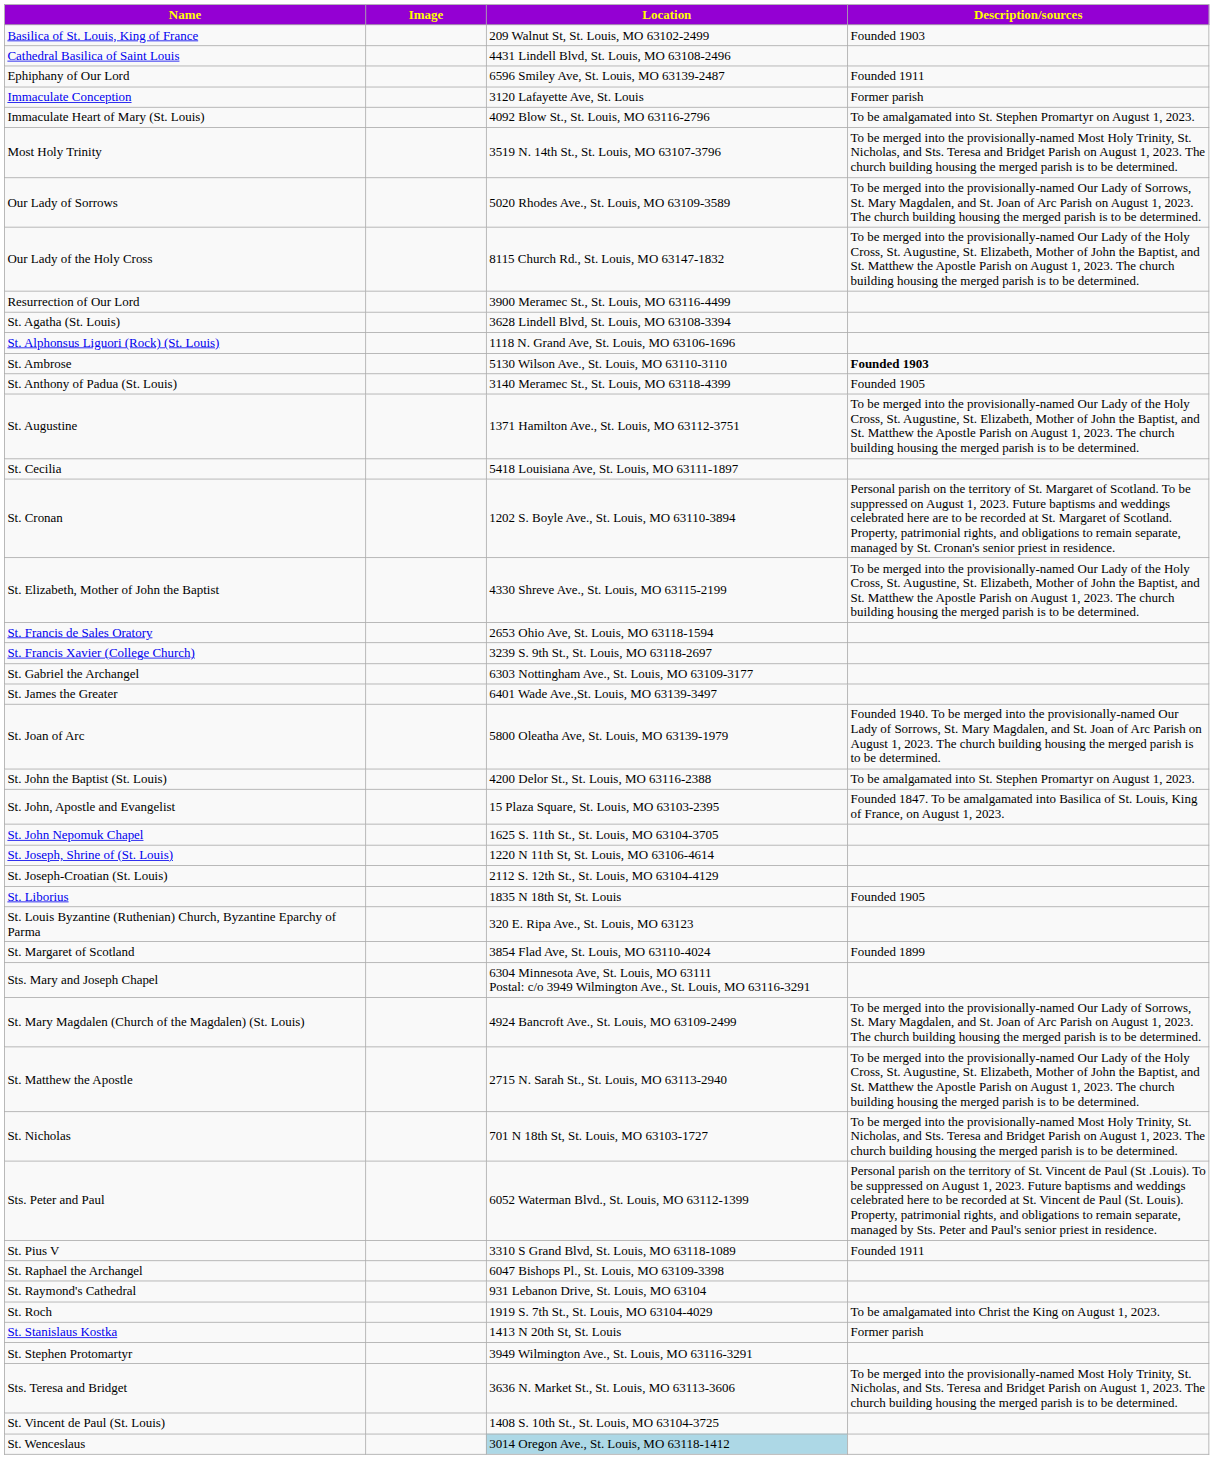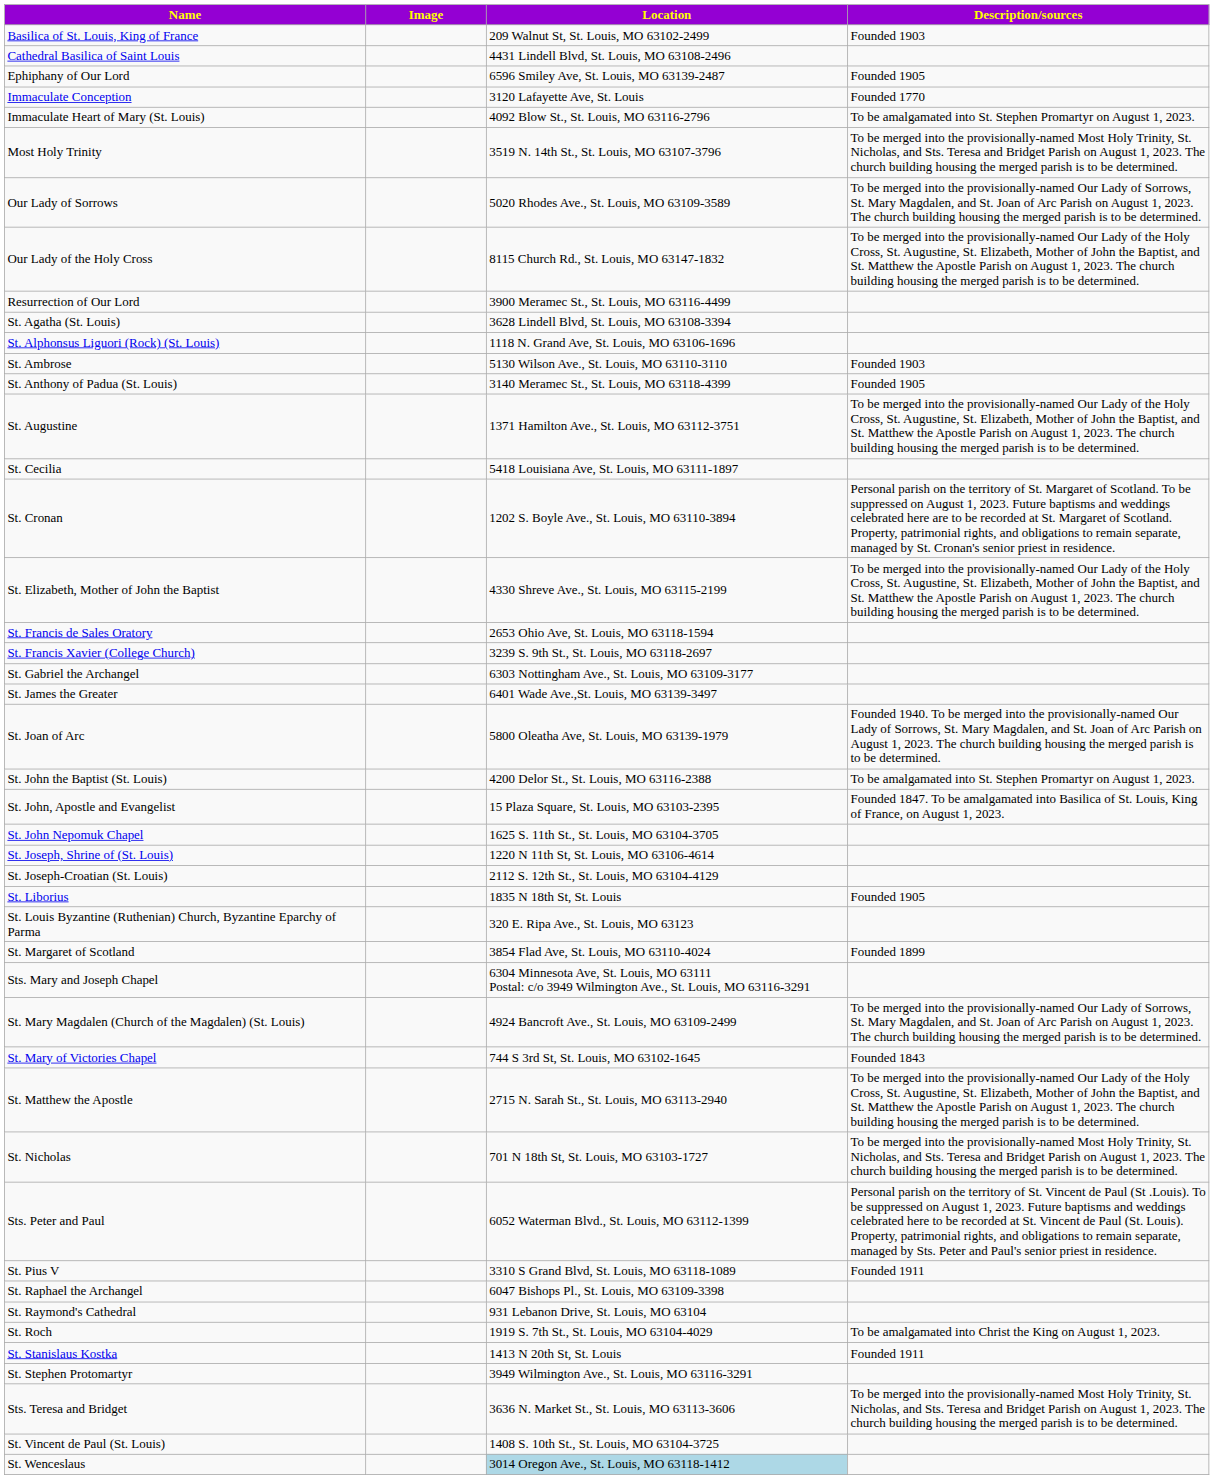Ephiphany of Our Lord | Description/sources: Founded 1911 -> Founded 1905
Immaculate Conception | Description/sources: Former parish -> Founded 1770
St. Ambrose | Description/sources: bold -> normal
+ row: St. Mary of Victories Chapel | 744 S 3rd St, St. Louis, MO 63102-1645 | Founded 1843
St. Stanislaus Kostka | Description/sources: Former parish -> Founded 1911
